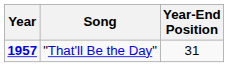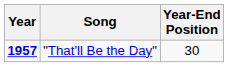"That'll Be the Day" | Year-End Position: 31 -> 30
